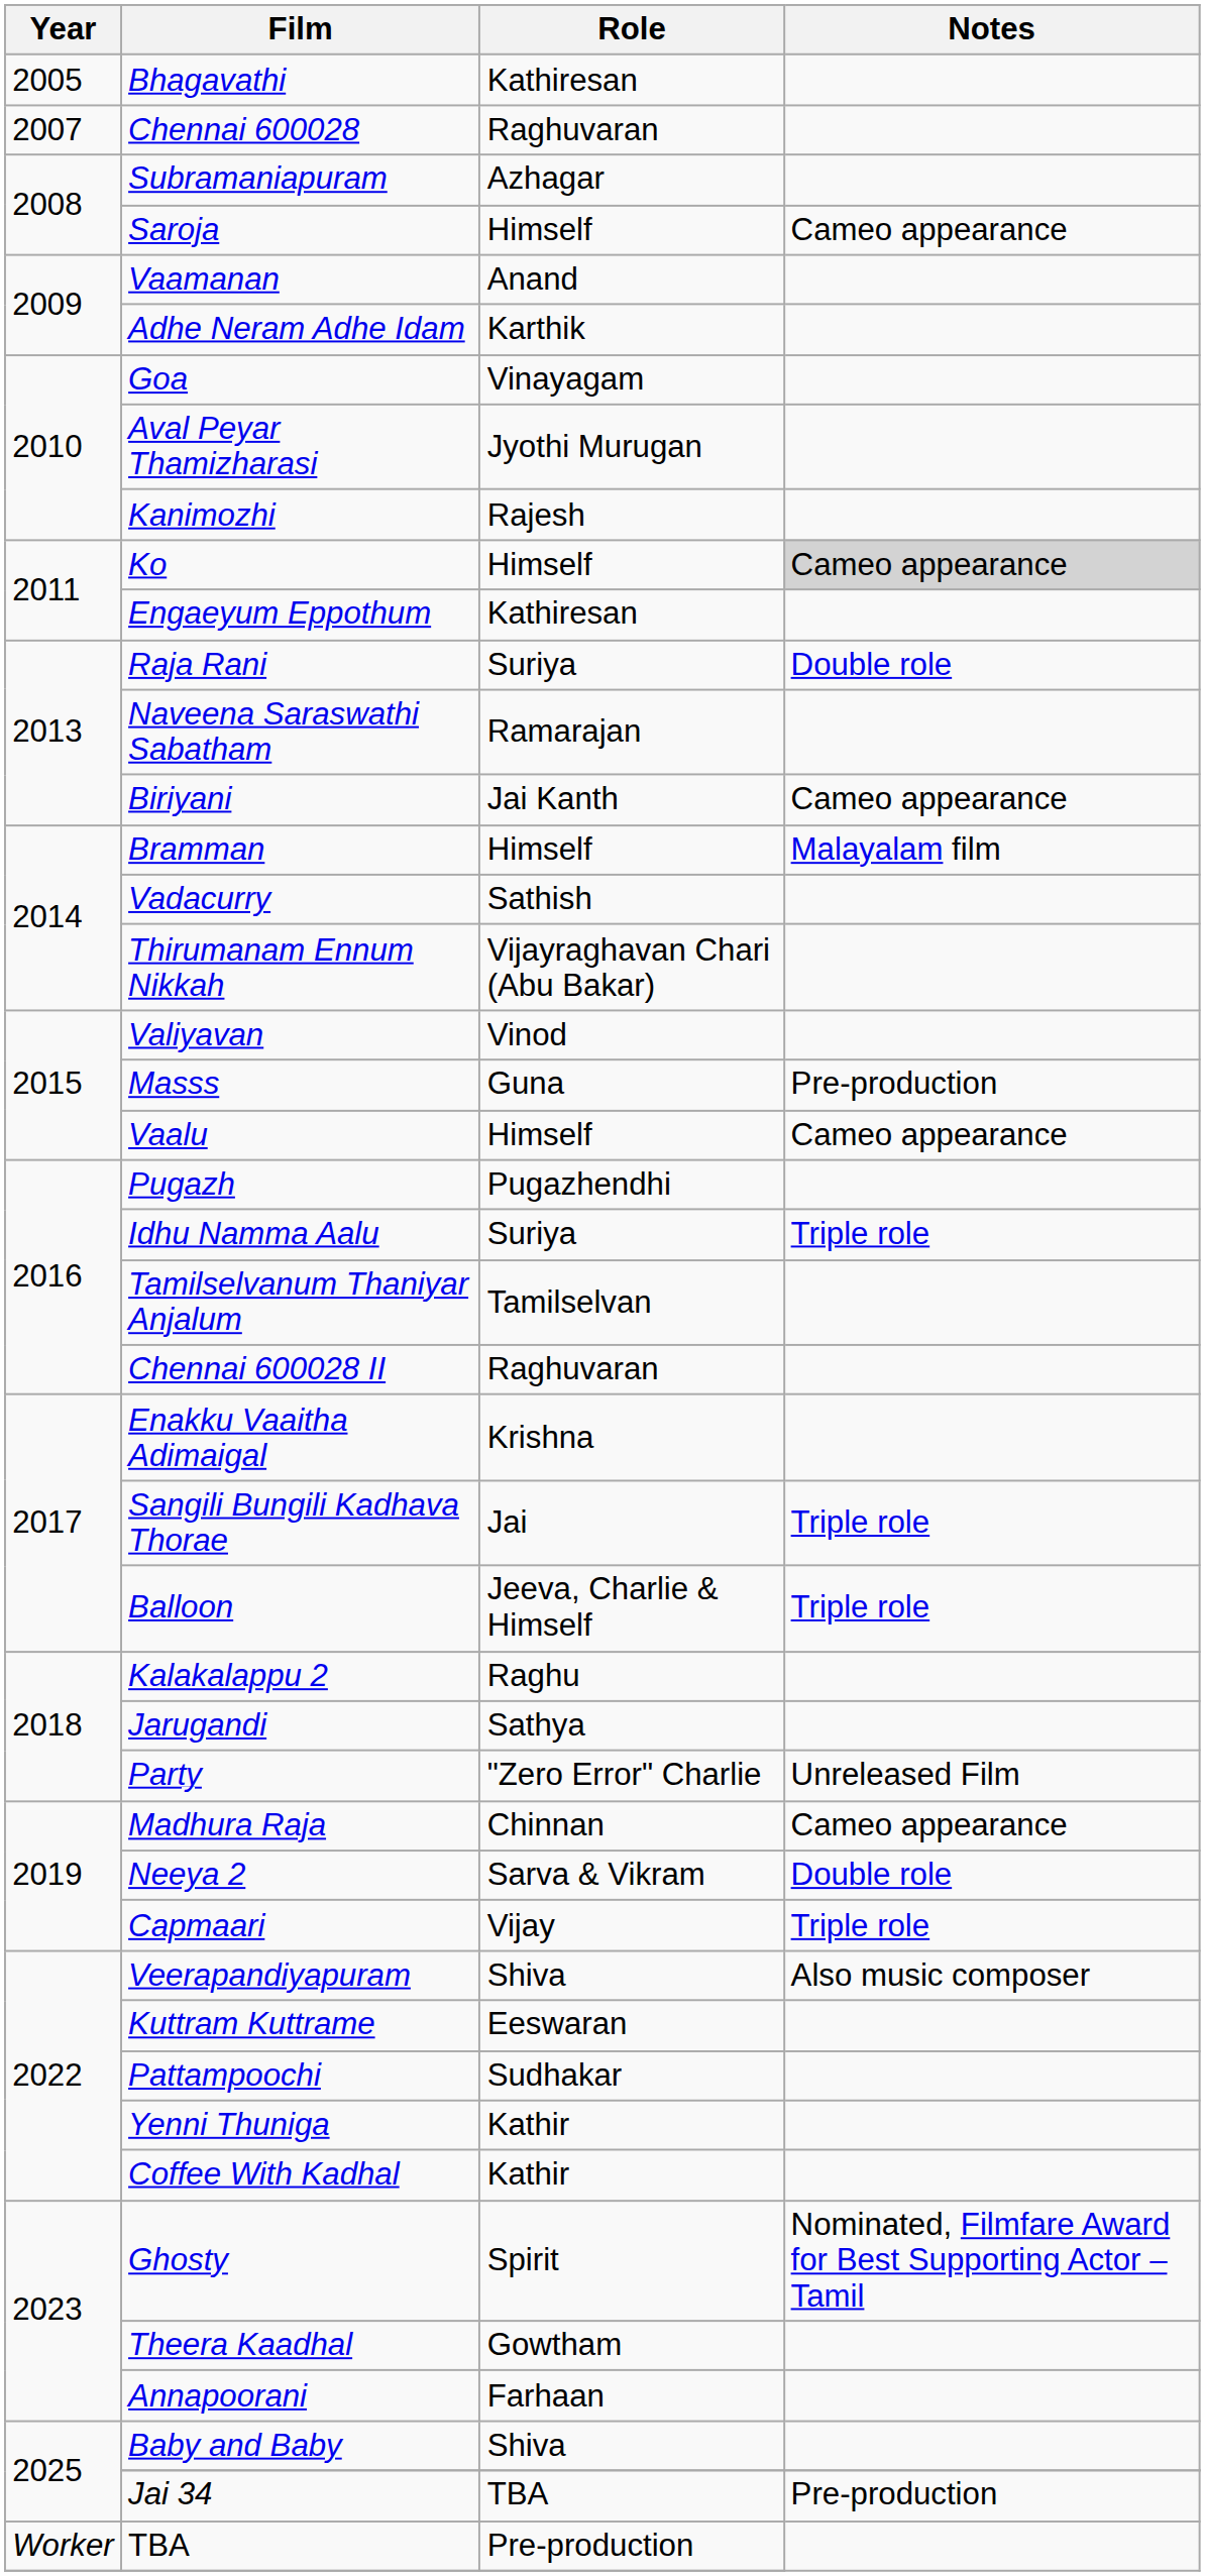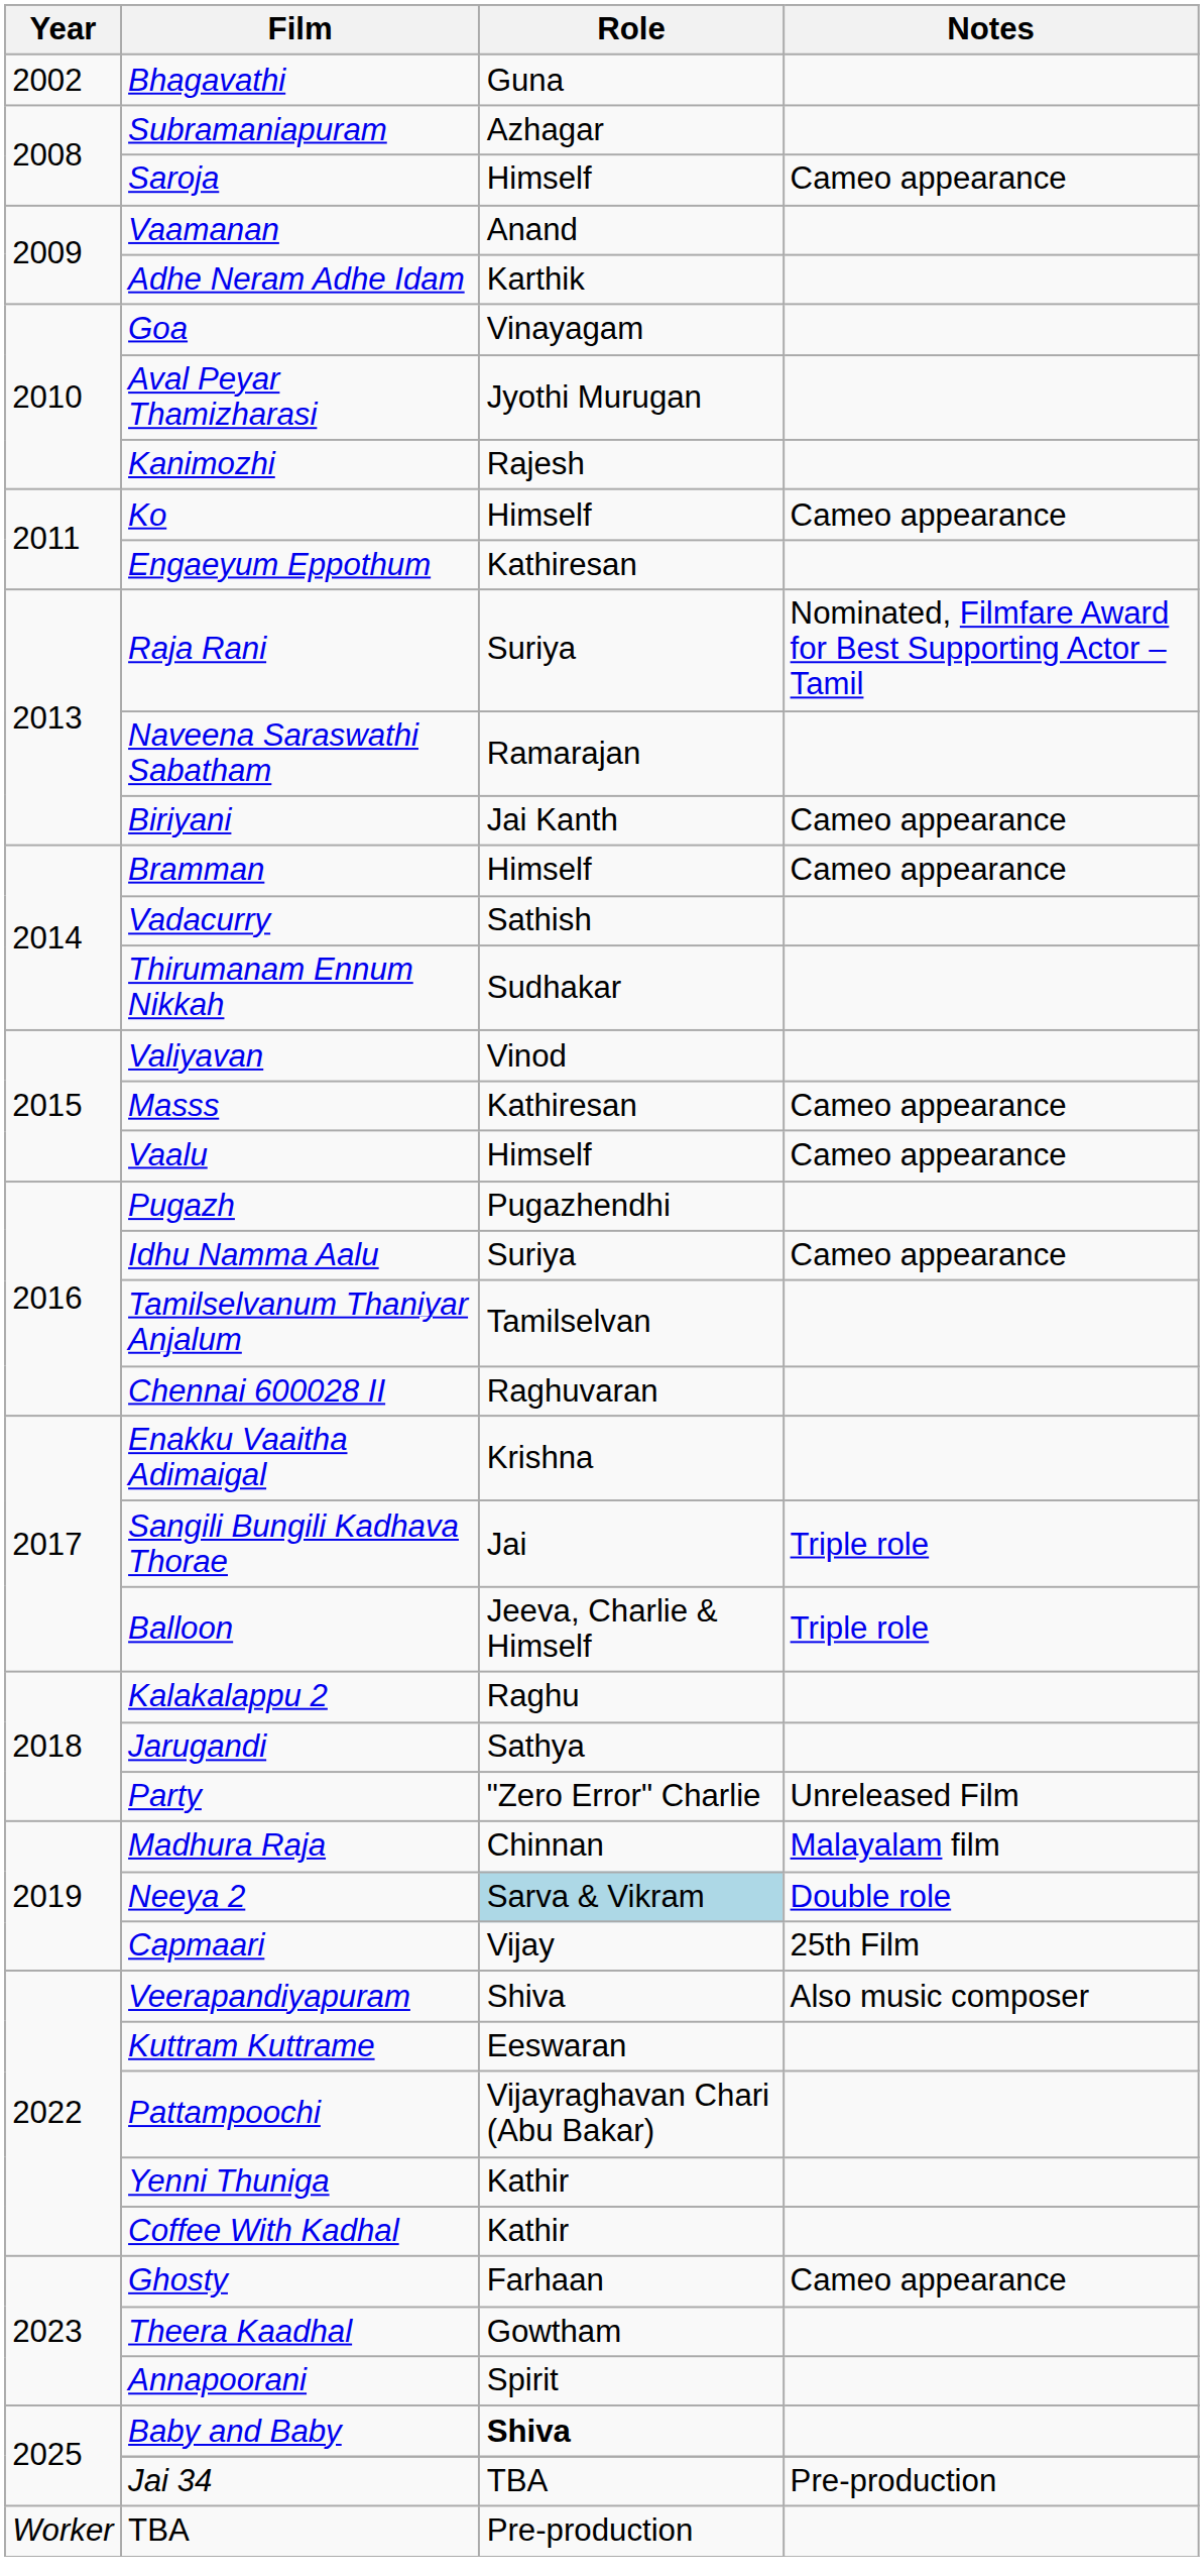Bhagavathi | Year: 2005 -> 2002
Bhagavathi | Role: Kathiresan -> Guna
- row: 2007 | Chennai 600028 | Raghuvaran
Ko | Notes: lightgrey background -> no background
Raja Rani | Notes: Double role -> Nominated, Filmfare Award for Best Supporting Actor – Tamil
Bramman | Notes: Malayalam film -> Cameo appearance
Thirumanam Ennum Nikkah | Role: Vijayraghavan Chari (Abu Bakar) -> Sudhakar
Masss | Role: Guna -> Kathiresan
Masss | Notes: Pre-production -> Cameo appearance
Idhu Namma Aalu | Notes: Triple role -> Cameo appearance
Madhura Raja | Notes: Cameo appearance -> Malayalam film
Neeya 2 | Role: no background -> lightblue background
Capmaari | Notes: Triple role -> 25th Film
Pattampoochi | Role: Sudhakar -> Vijayraghavan Chari (Abu Bakar)
Ghosty | Role: Spirit -> Farhaan
Ghosty | Notes: Nominated, Filmfare Award for Best Supporting Actor – Tamil -> Cameo appearance
Annapoorani | Role: Farhaan -> Spirit
Baby and Baby | Role: normal -> bold
